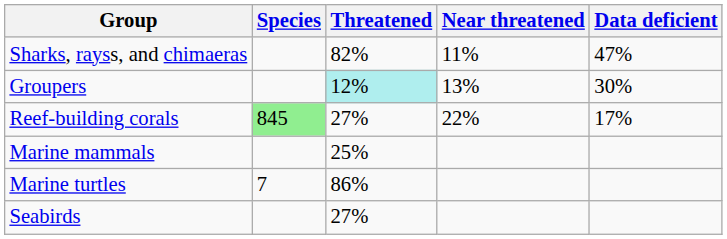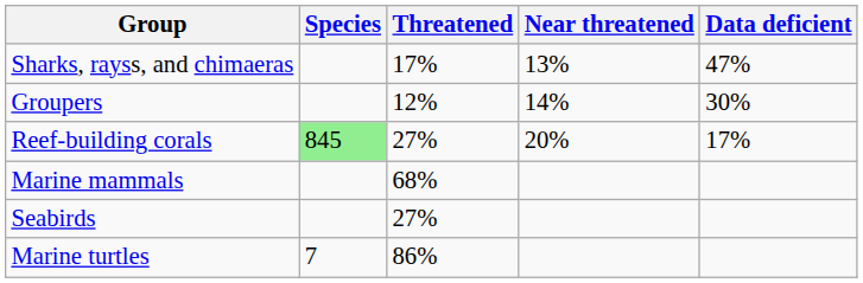Sharks, rayss, and chimaeras | Threatened: 82% -> 17%
Sharks, rayss, and chimaeras | Near threatened: 11% -> 13%
Groupers | Threatened: paleturquoise background -> no background
Groupers | Near threatened: 13% -> 14%
Reef-building corals | Near threatened: 22% -> 20%
Marine mammals | Threatened: 25% -> 68%
rows swapped: Seabirds <-> Marine turtles
